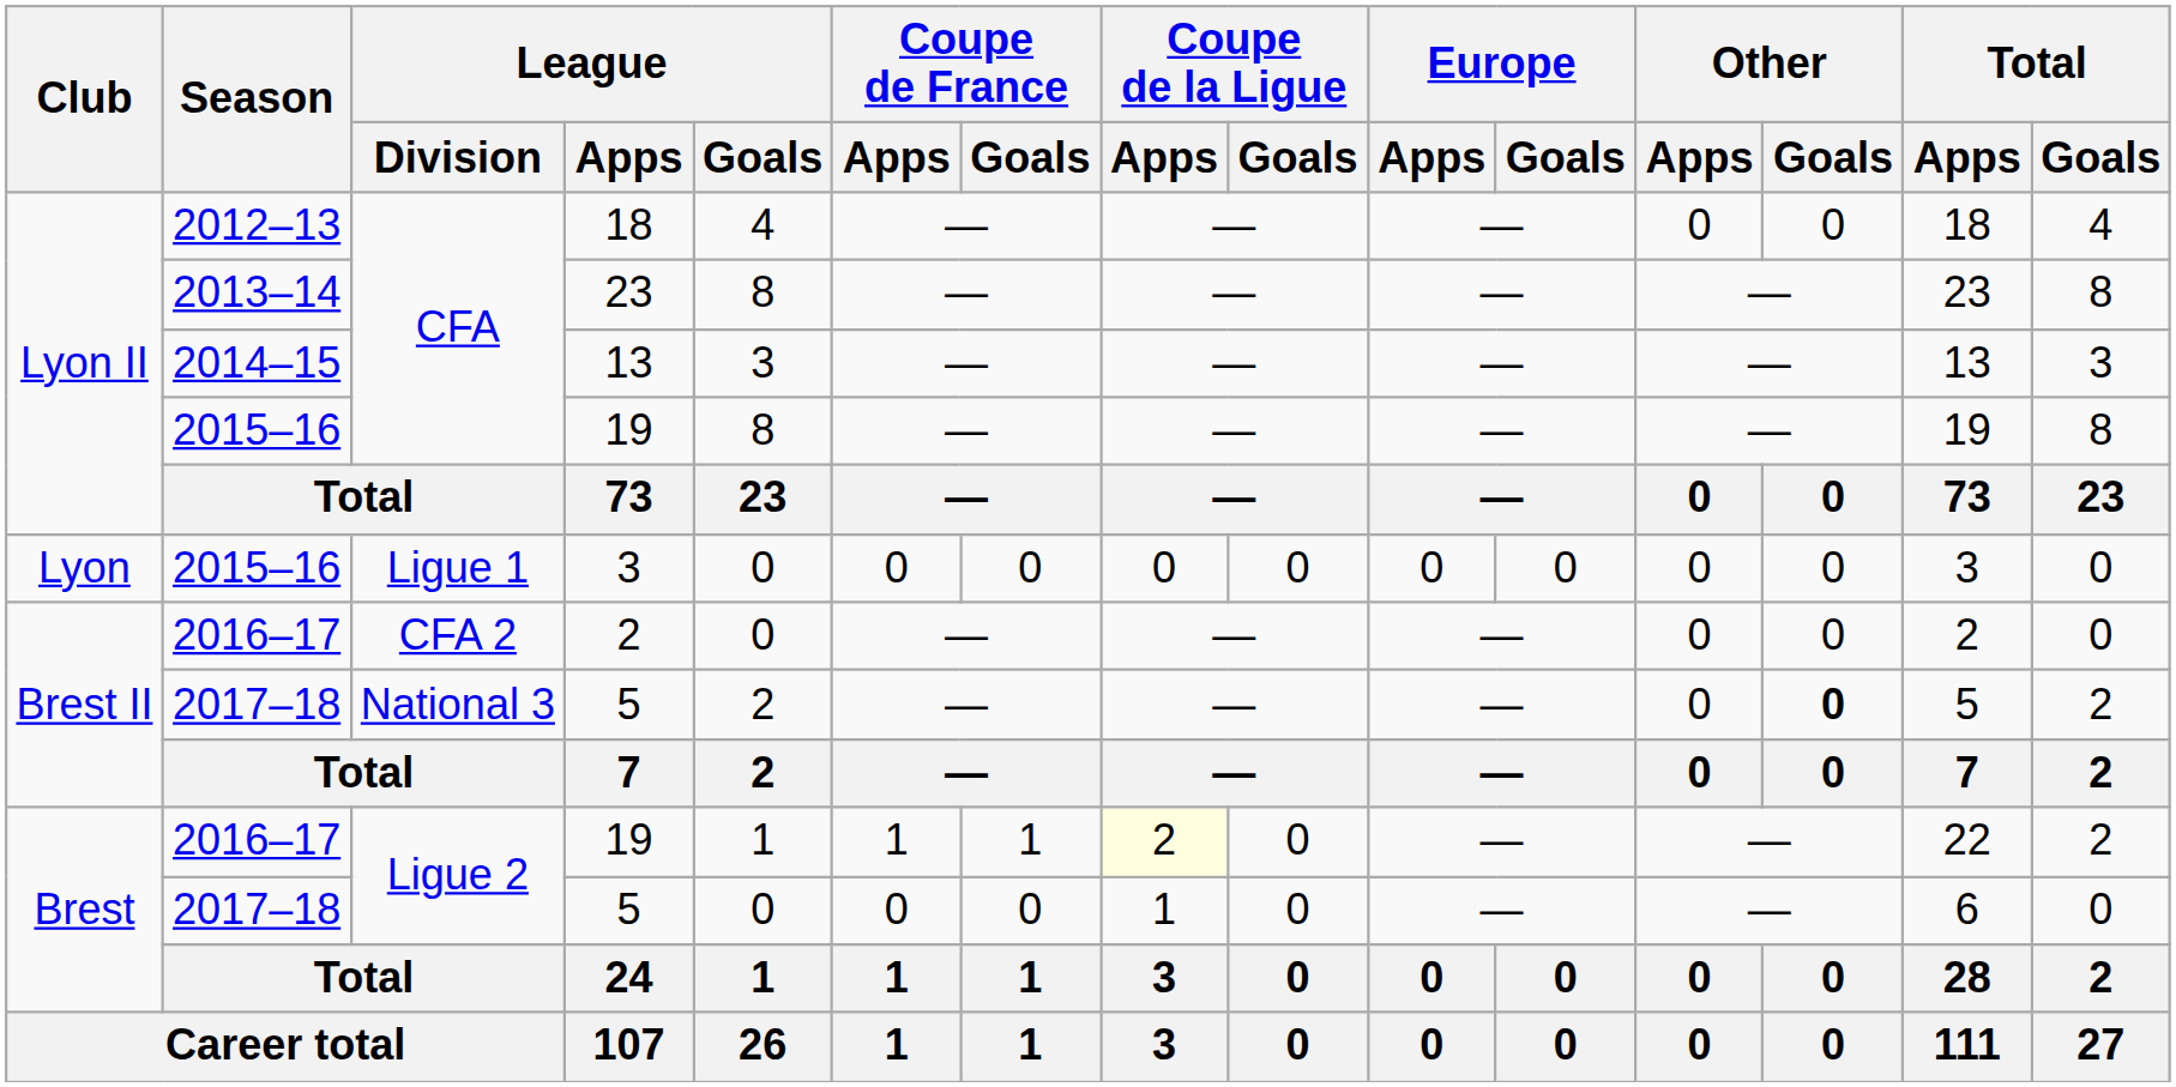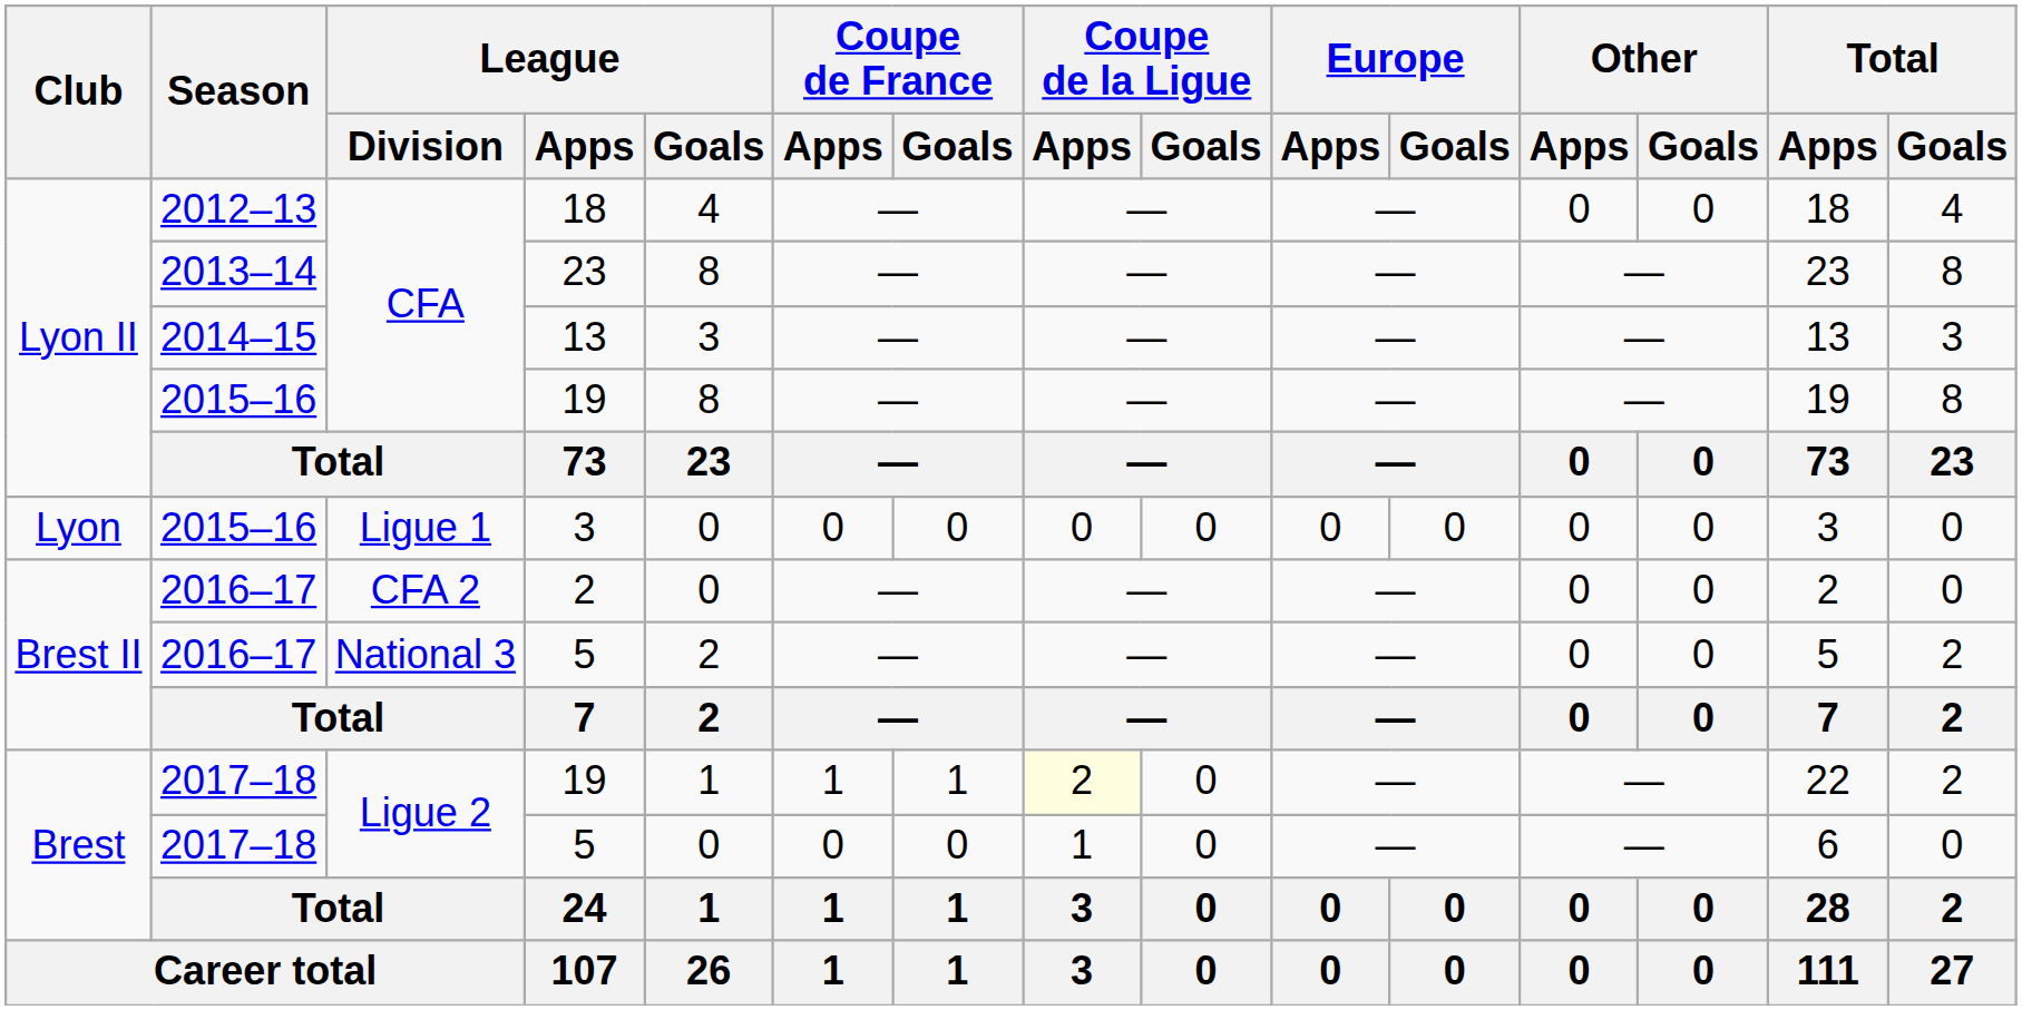National 3 / 5 | Season: 2017–18 -> 2016–17
National 3 / 5 | Other / Goals: bold -> normal
Ligue 2 / 19 | Season: 2016–17 -> 2017–18
